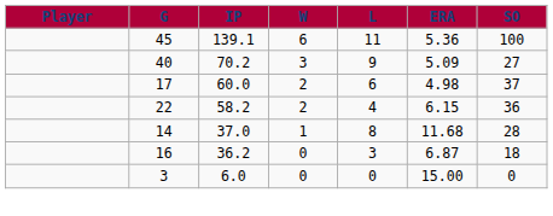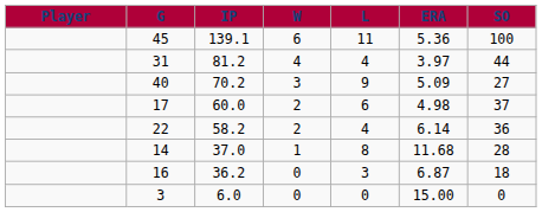+ row: 31 | 81.2 | 4 | 4 | 3.97 | 44
22 | ERA: 6.15 -> 6.14
